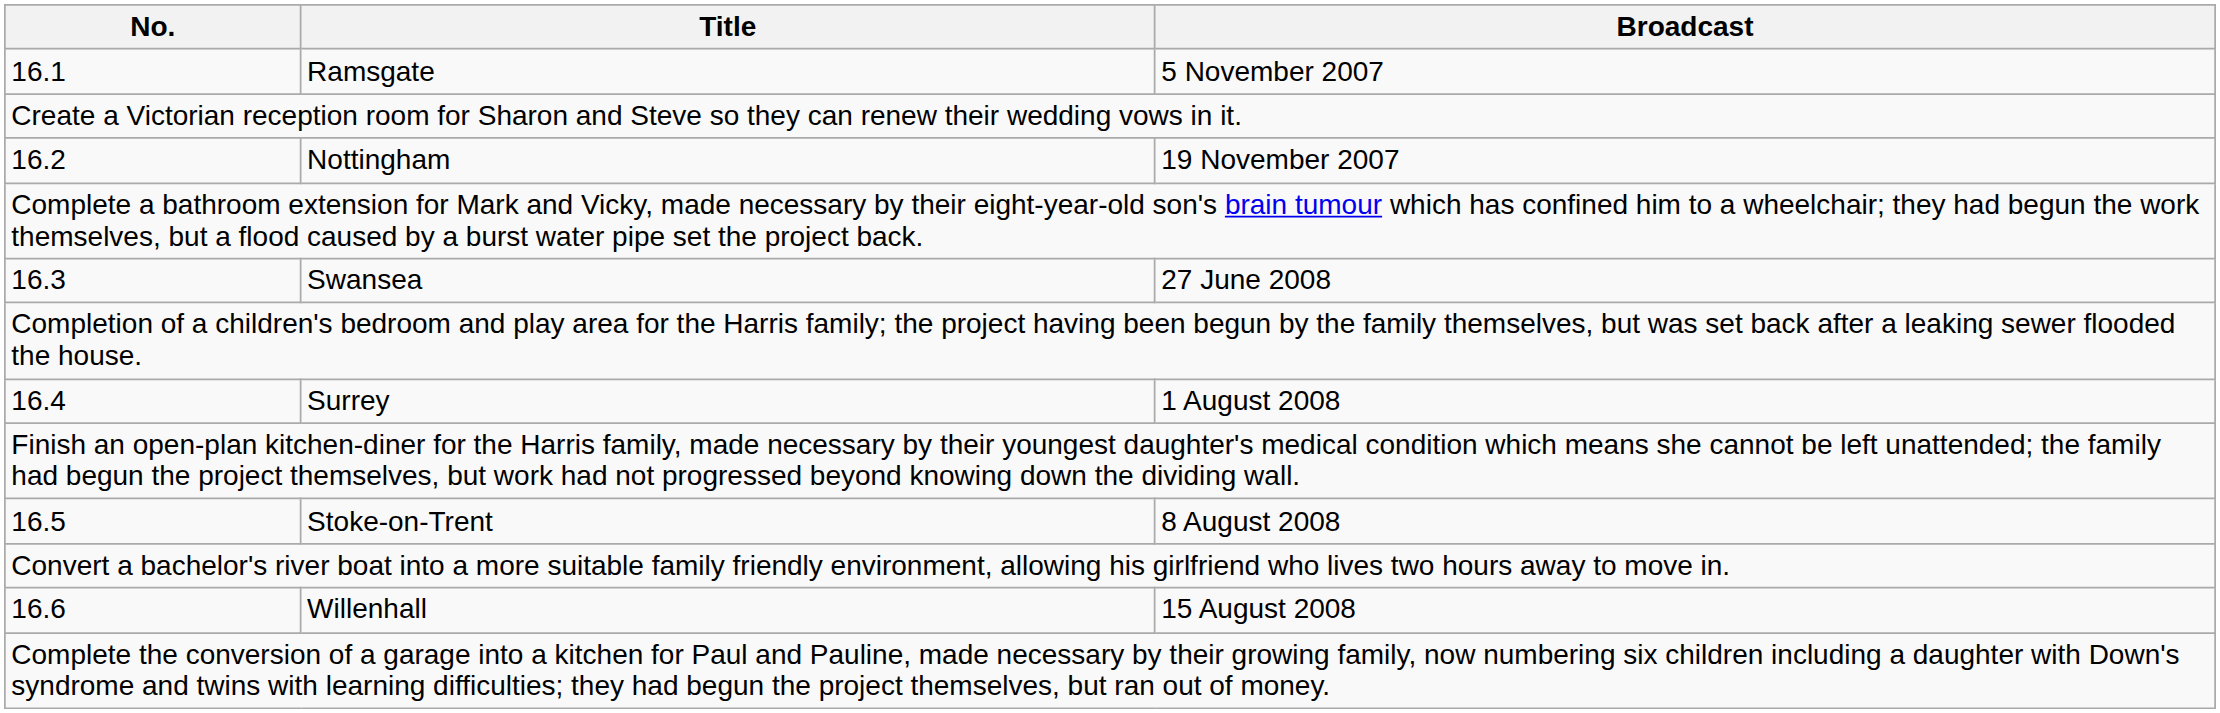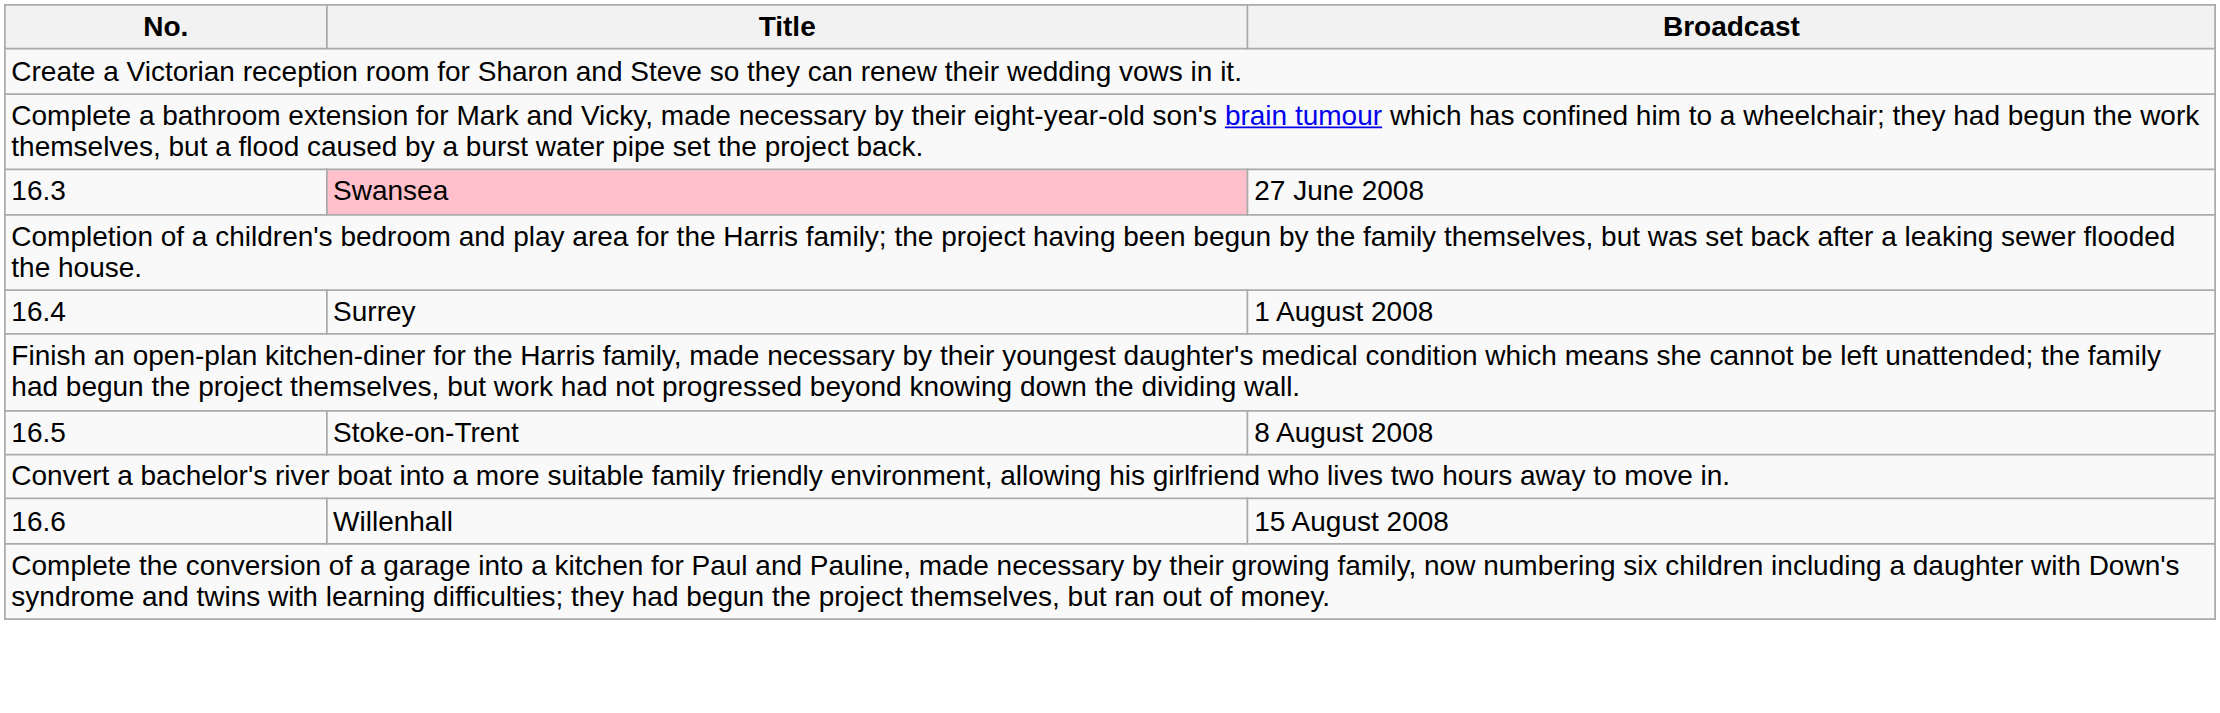- row: 16.1 | Ramsgate | 5 November 2007
- row: 16.2 | Nottingham | 19 November 2007
16.3 | Title: no background -> pink background
